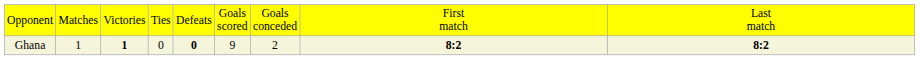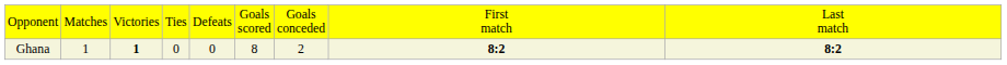Ghana | column 5: bold -> normal
Ghana | column 6: 9 -> 8
